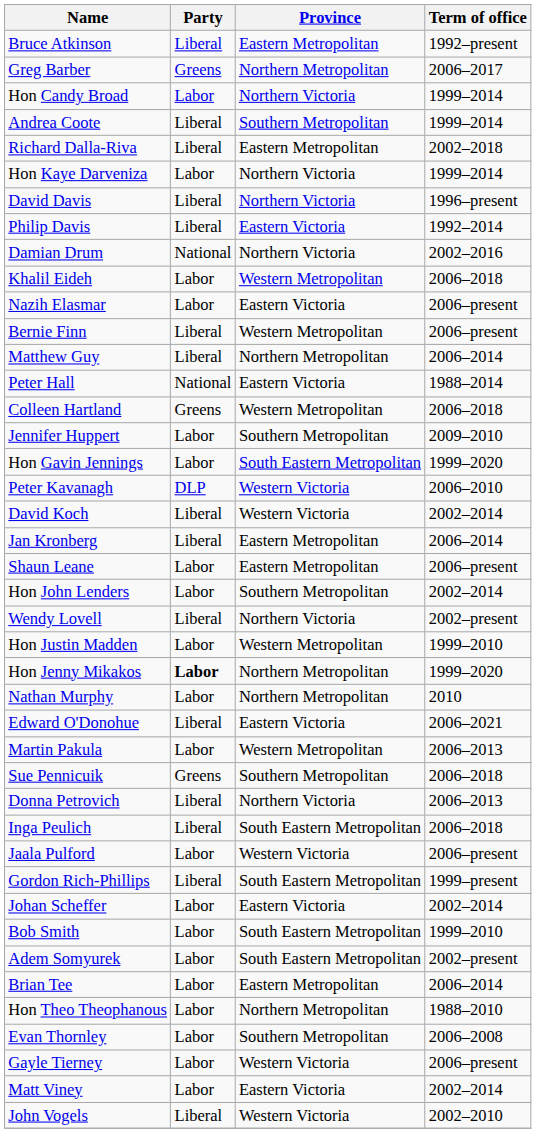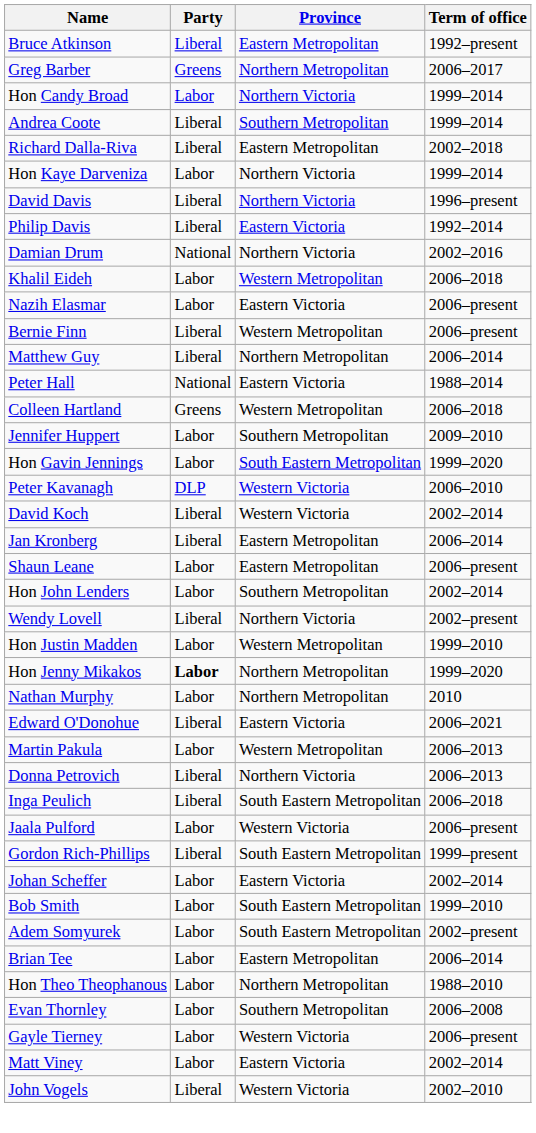- row: Sue Pennicuik | Greens | Southern Metropolitan | 2006–2018
